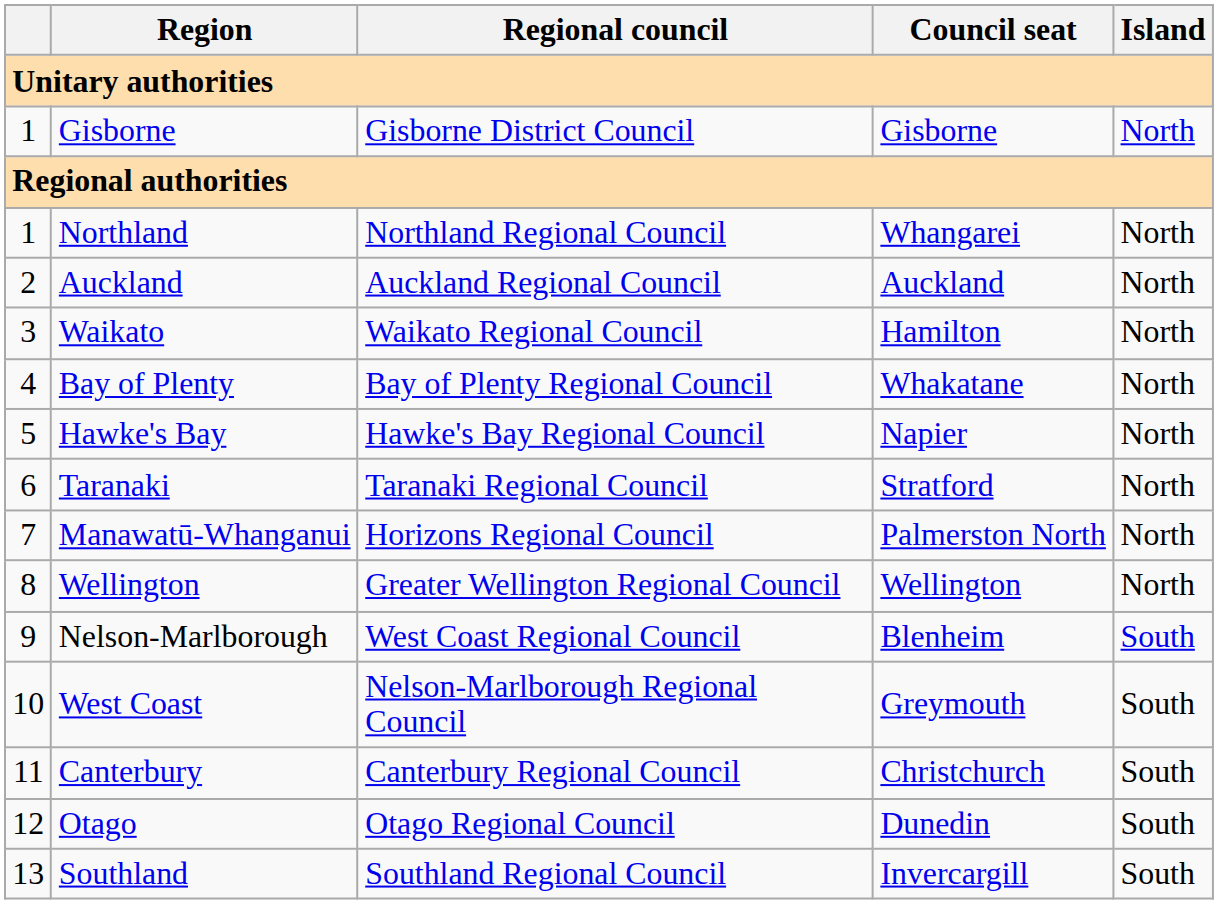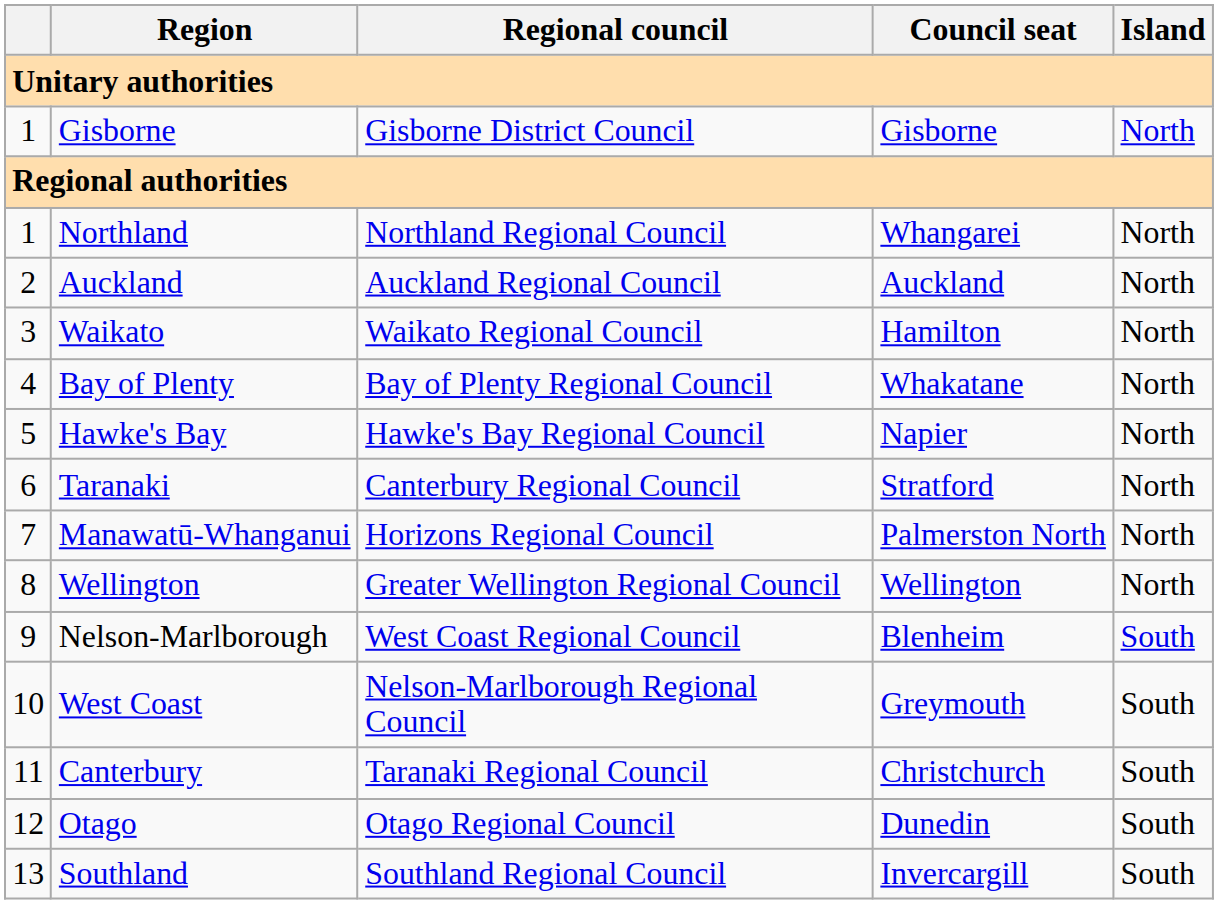Taranaki | Regional council: Taranaki Regional Council -> Canterbury Regional Council
Canterbury | Regional council: Canterbury Regional Council -> Taranaki Regional Council
